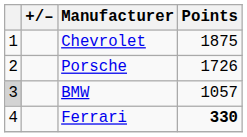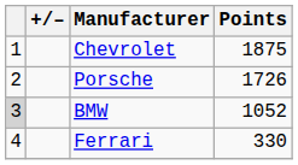BMW | Points: 1057 -> 1052
Ferrari | Points: bold -> normal
